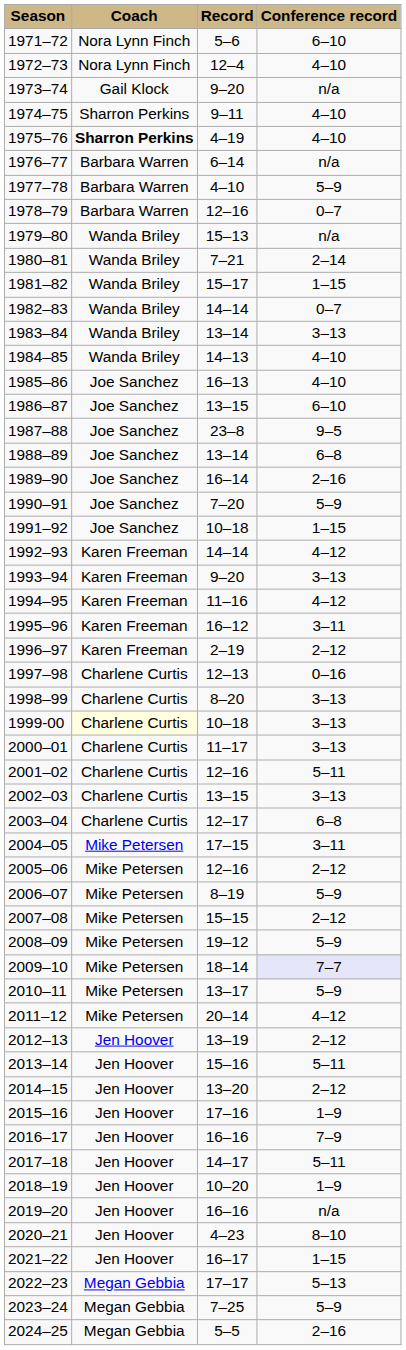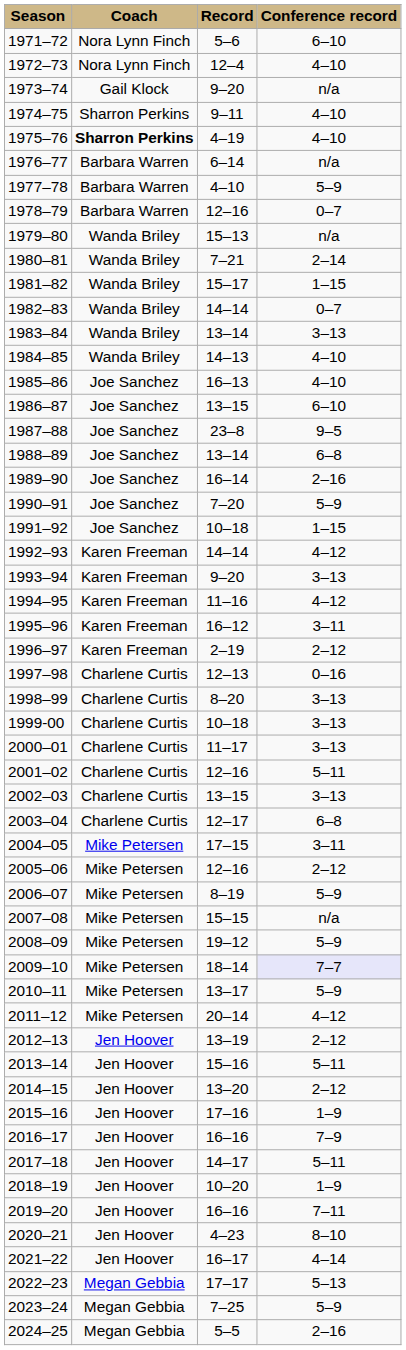1999-00 | Coach: lightyellow background -> no background
2007–08 | Conference record: 2–12 -> n/a
2019–20 | Conference record: n/a -> 7–11
2021–22 | Conference record: 1–15 -> 4–14
